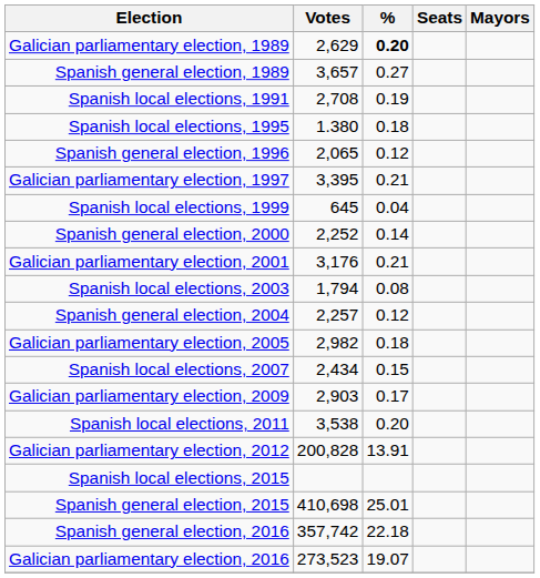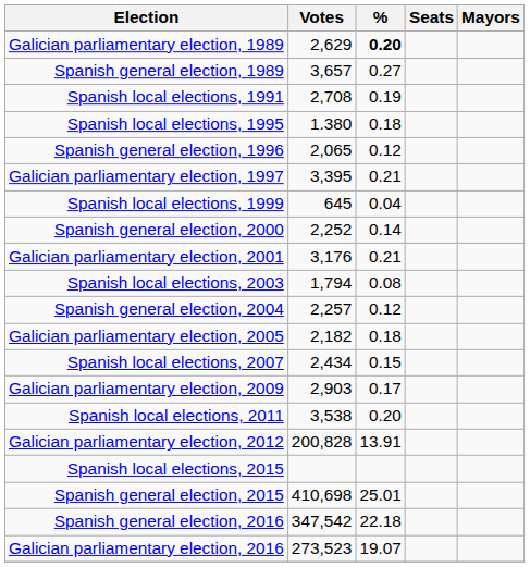Galician parliamentary election, 2005 | Votes: 2,982 -> 2,182
Spanish general election, 2016 | Votes: 357,742 -> 347,542
